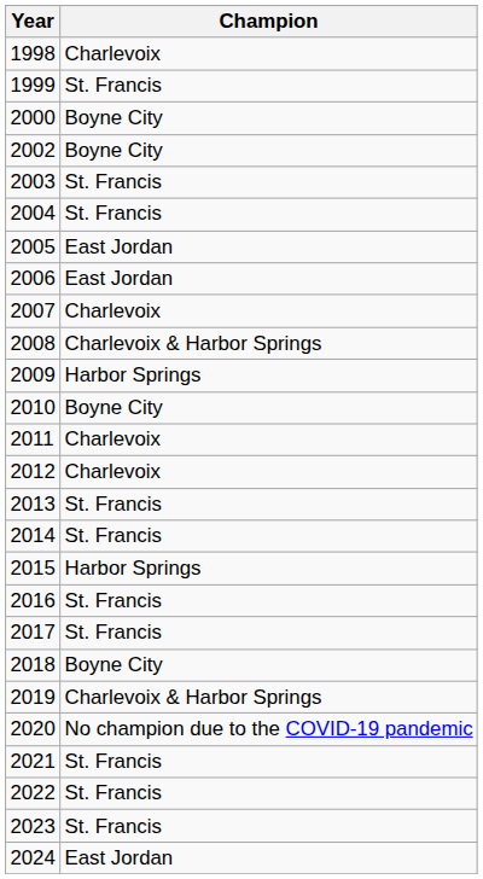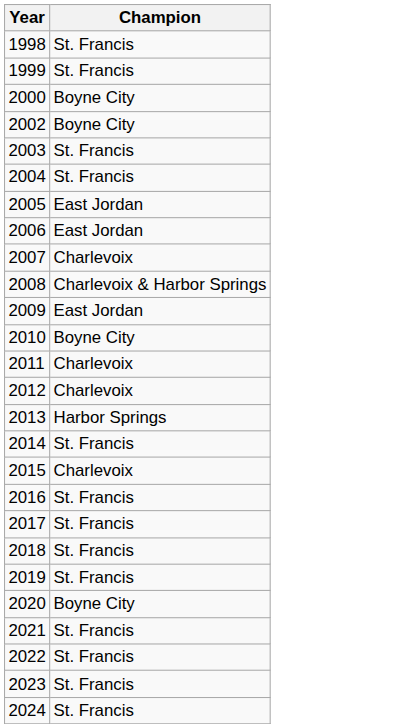1998 | Champion: Charlevoix -> St. Francis
2009 | Champion: Harbor Springs -> East Jordan
2013 | Champion: St. Francis -> Harbor Springs
2015 | Champion: Harbor Springs -> Charlevoix
2018 | Champion: Boyne City -> St. Francis
2019 | Champion: Charlevoix & Harbor Springs -> St. Francis
2020 | Champion: No champion due to the COVID-19 pandemic -> Boyne City
2024 | Champion: East Jordan -> St. Francis
